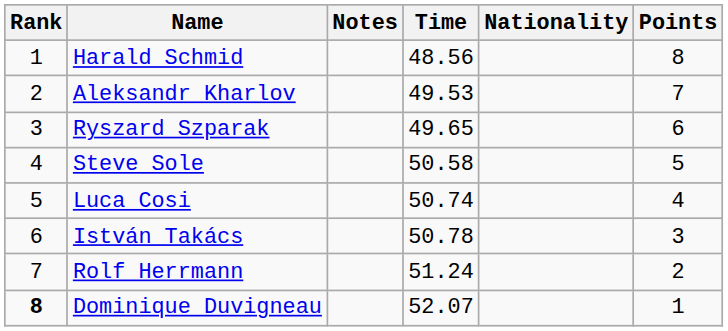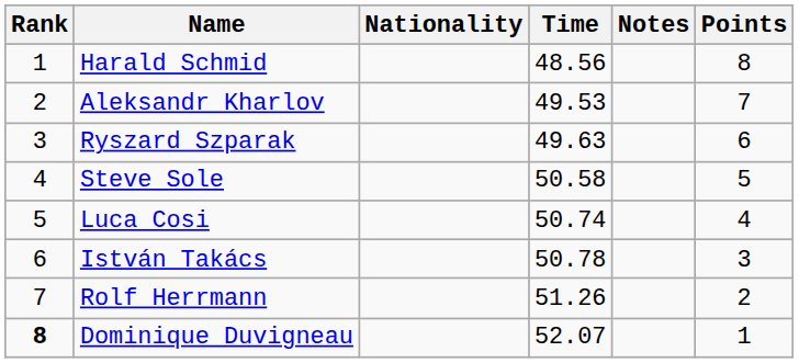columns swapped: Nationality <-> Notes
Ryszard Szparak | Time: 49.65 -> 49.63
Rolf Herrmann | Time: 51.24 -> 51.26
